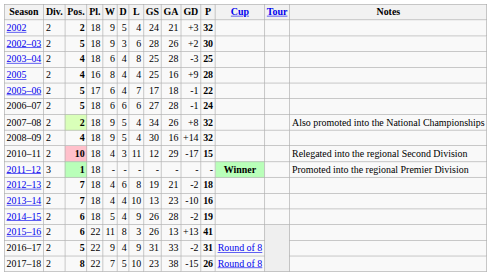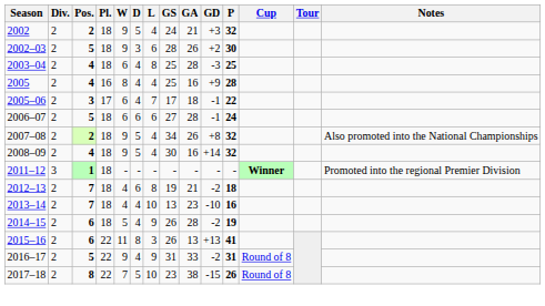2005–06 | Pos.: 5 -> 3
- row: 2010–11 | 2 | 10 | 18 | 4 | 3 | 11 | 12 | 29 | -17 | 15 | Relegated into the regional Second Division
